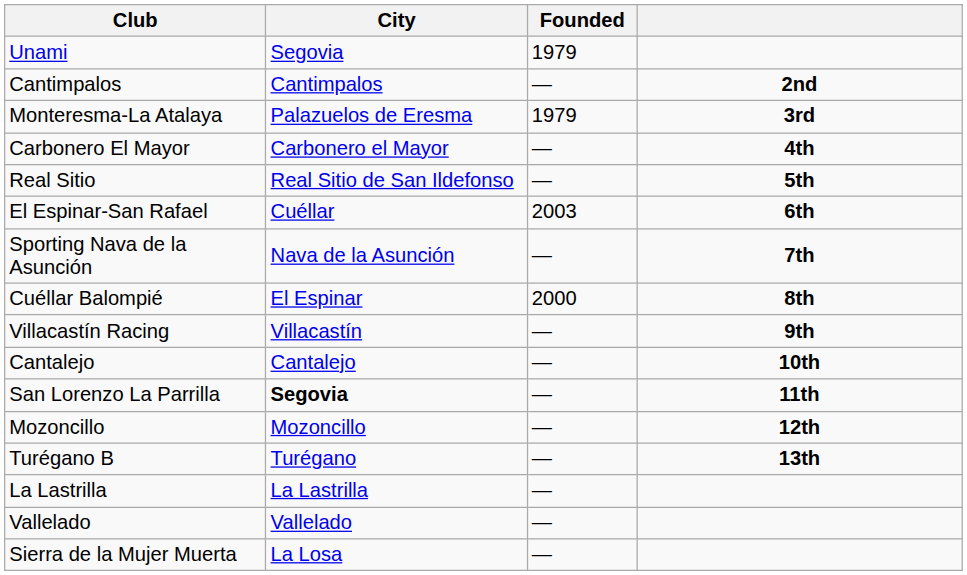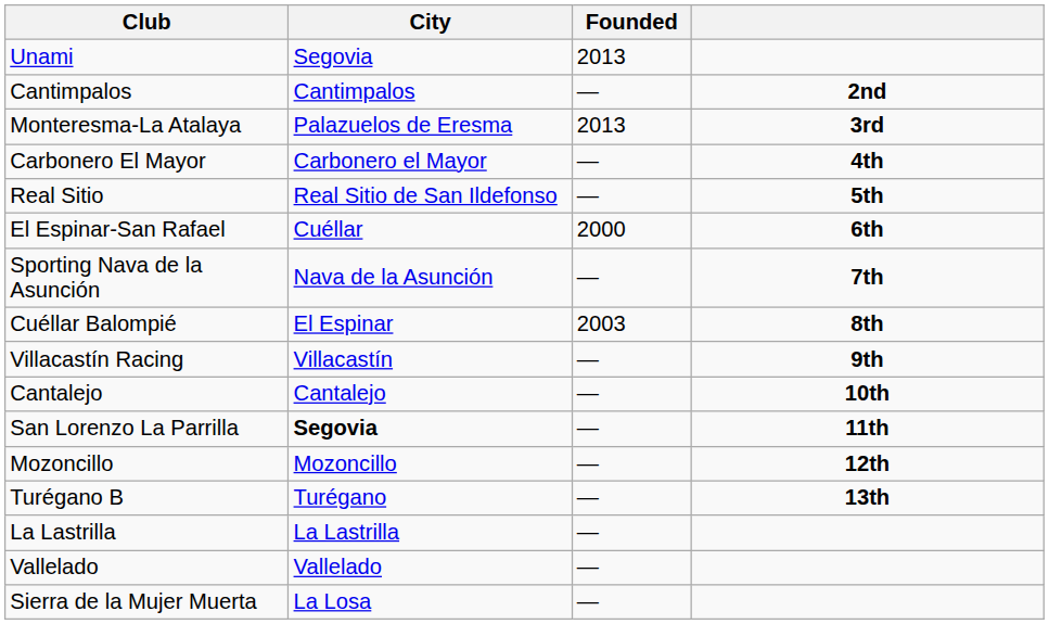Unami | Founded: 1979 -> 2013
Monteresma-La Atalaya | Founded: 1979 -> 2013
El Espinar-San Rafael | Founded: 2003 -> 2000
Cuéllar Balompié | Founded: 2000 -> 2003
